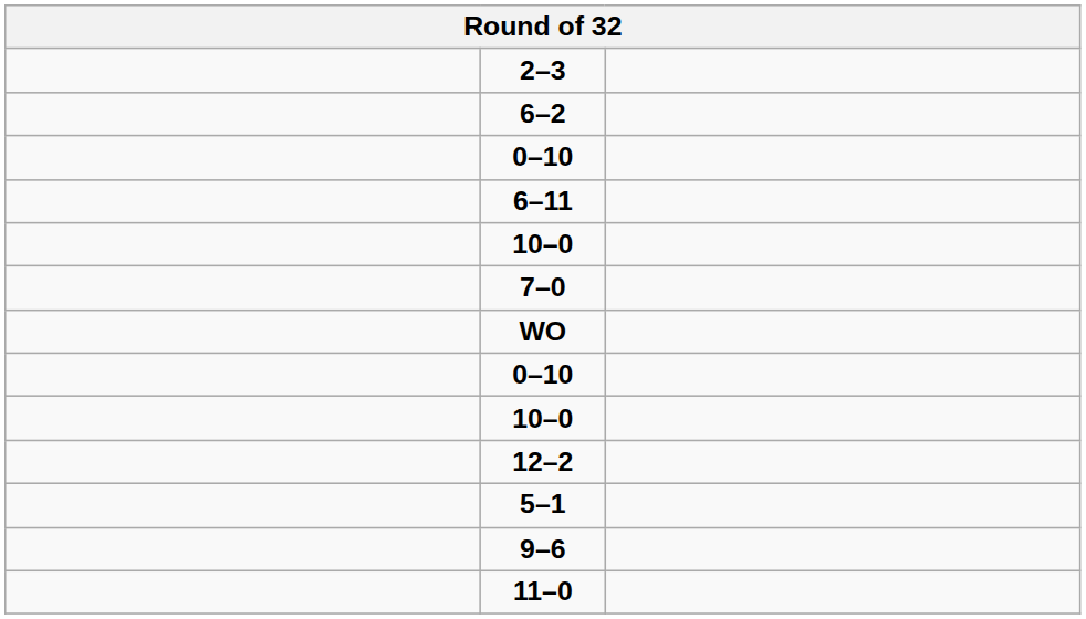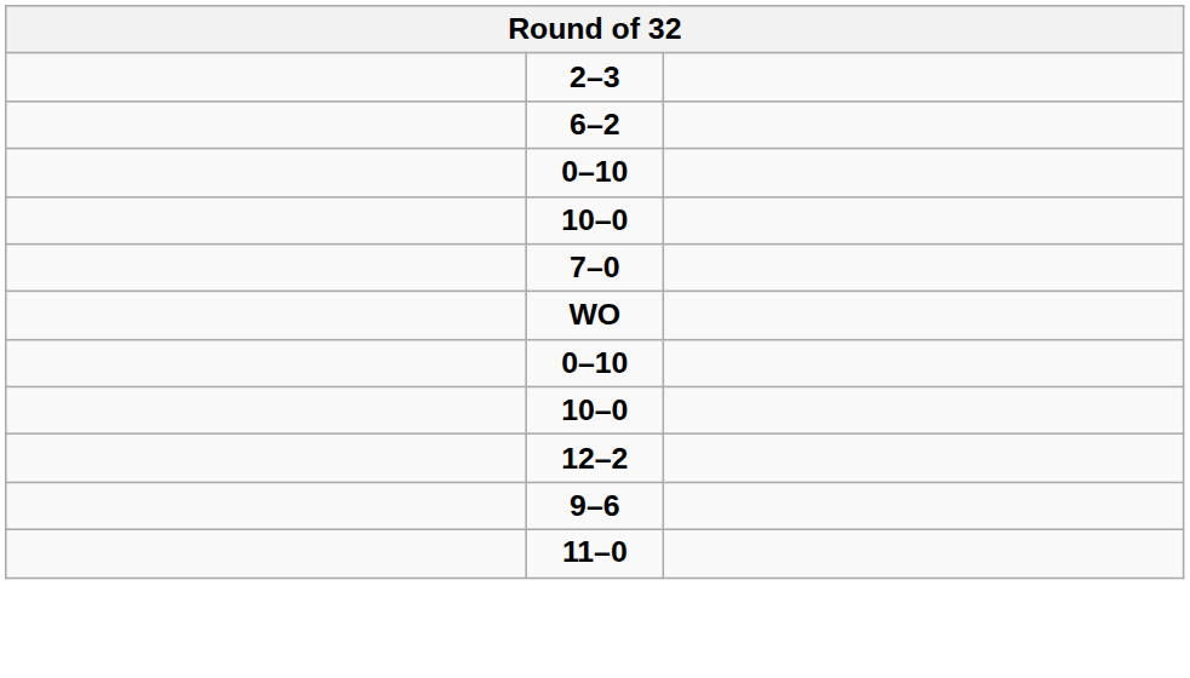- row: 6–11
- row: 5–1
